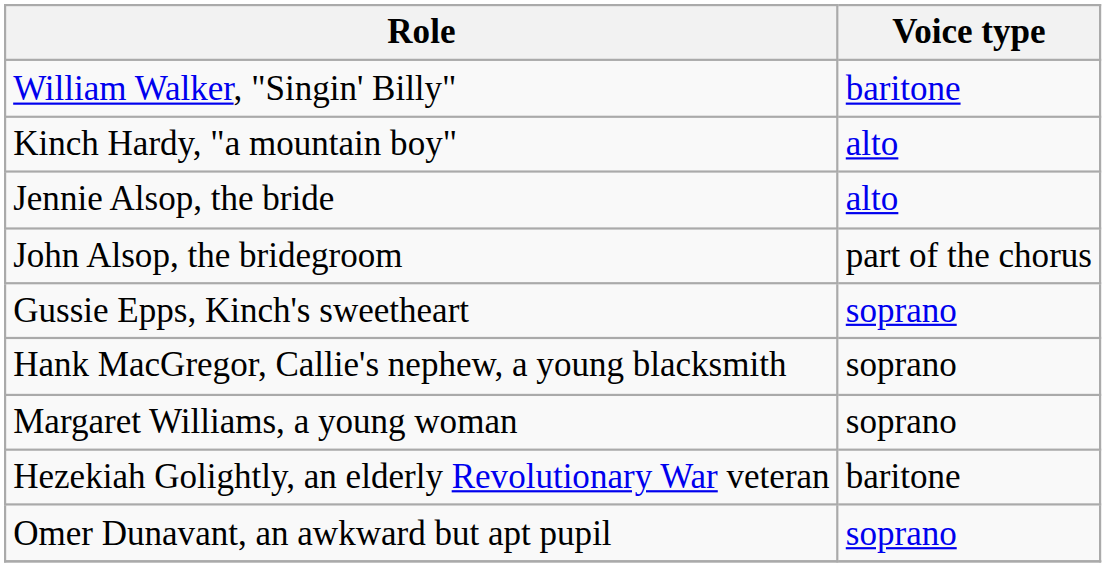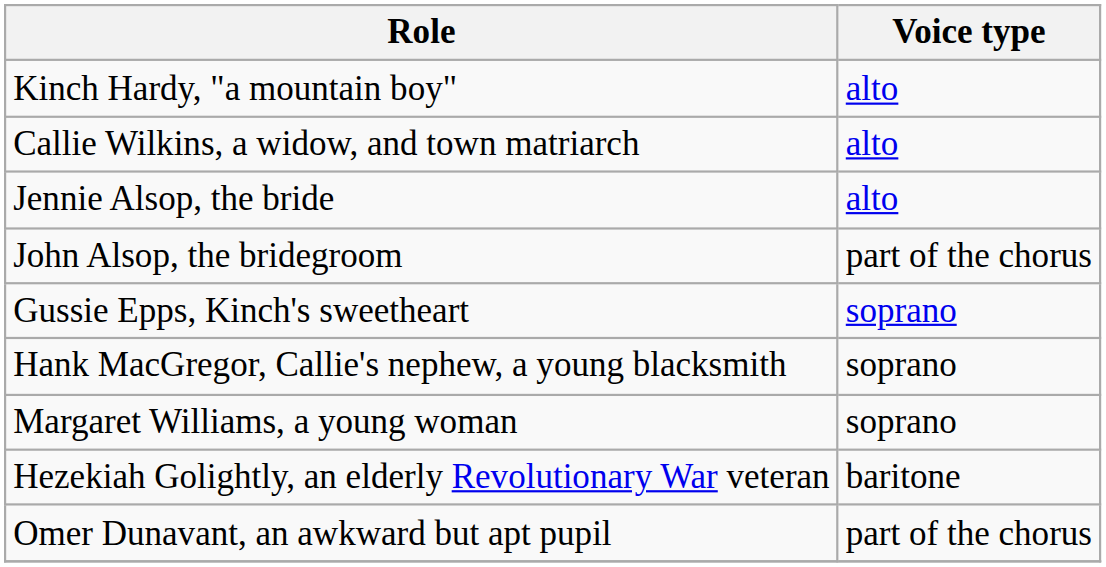- row: William Walker, "Singin' Billy" | baritone
+ row: Callie Wilkins, a widow, and town matriarch | alto
Omer Dunavant, an awkward but apt pupil | Voice type: soprano -> part of the chorus
